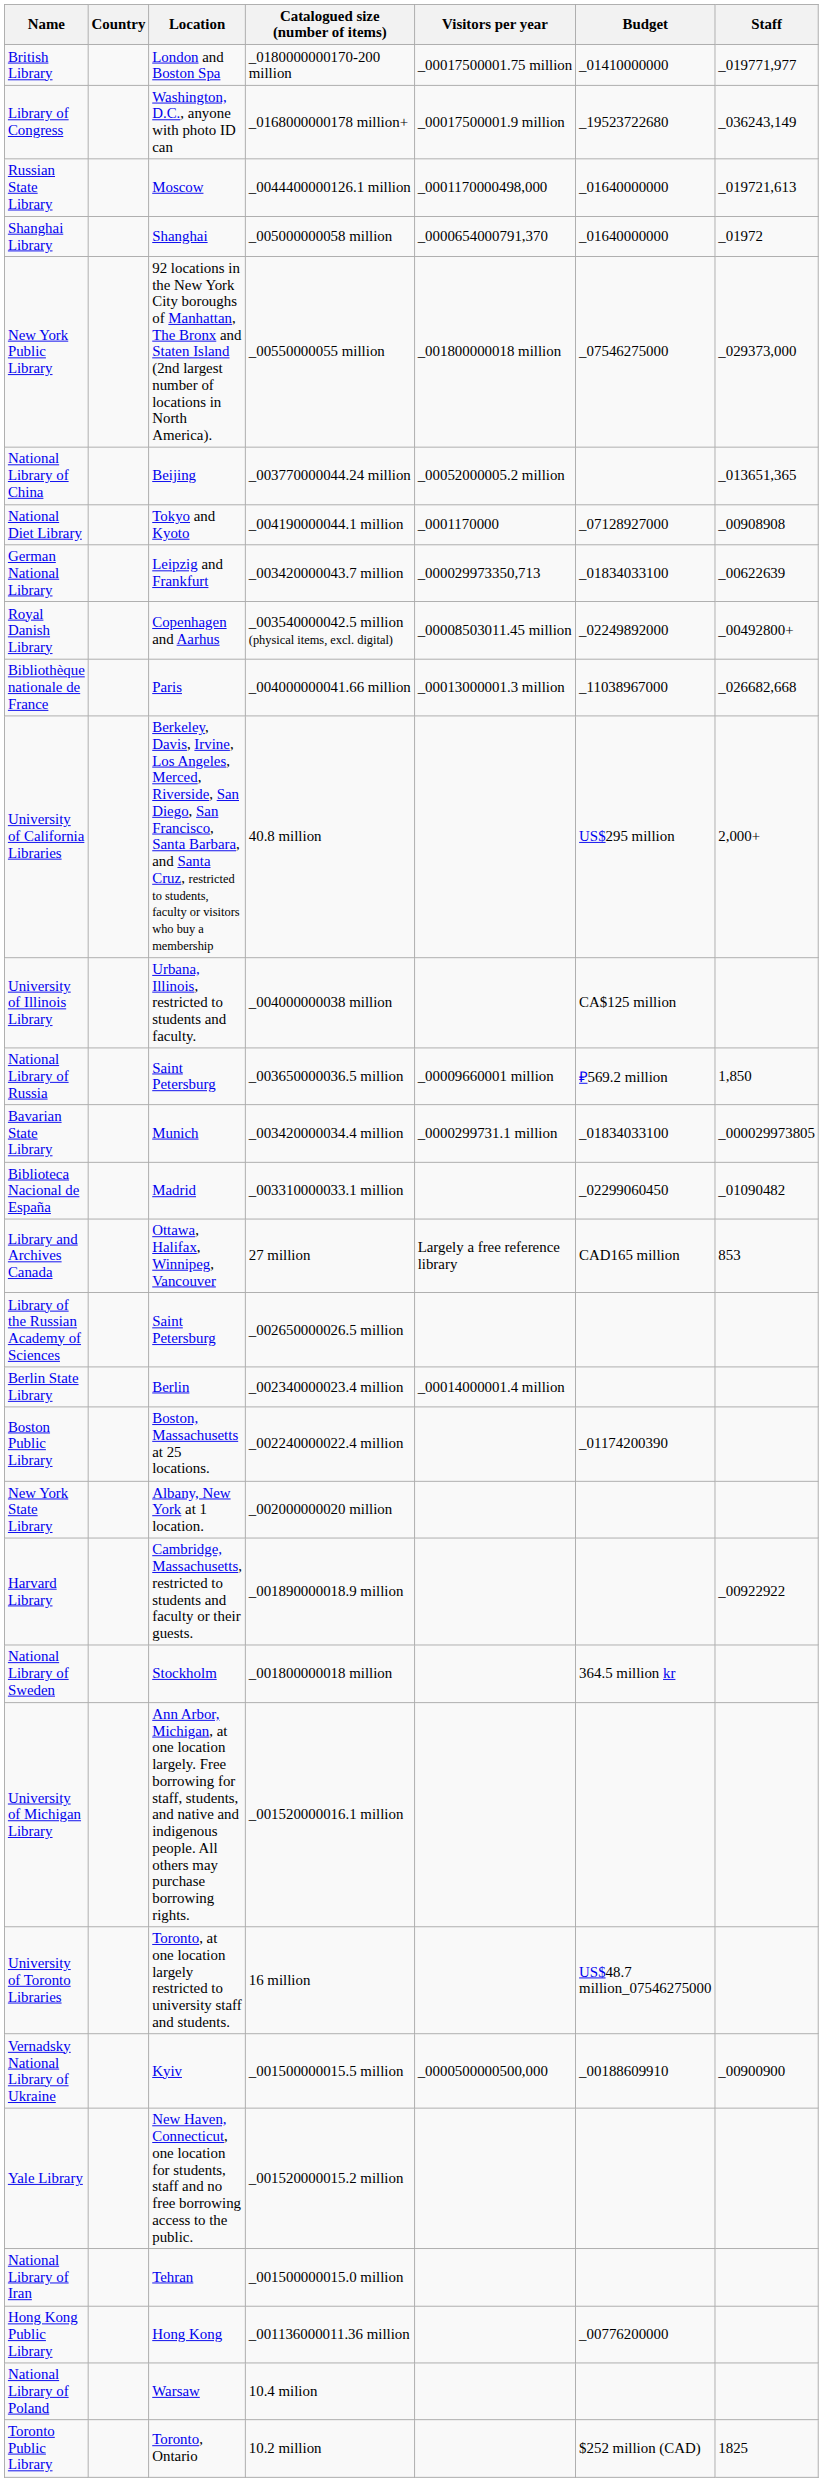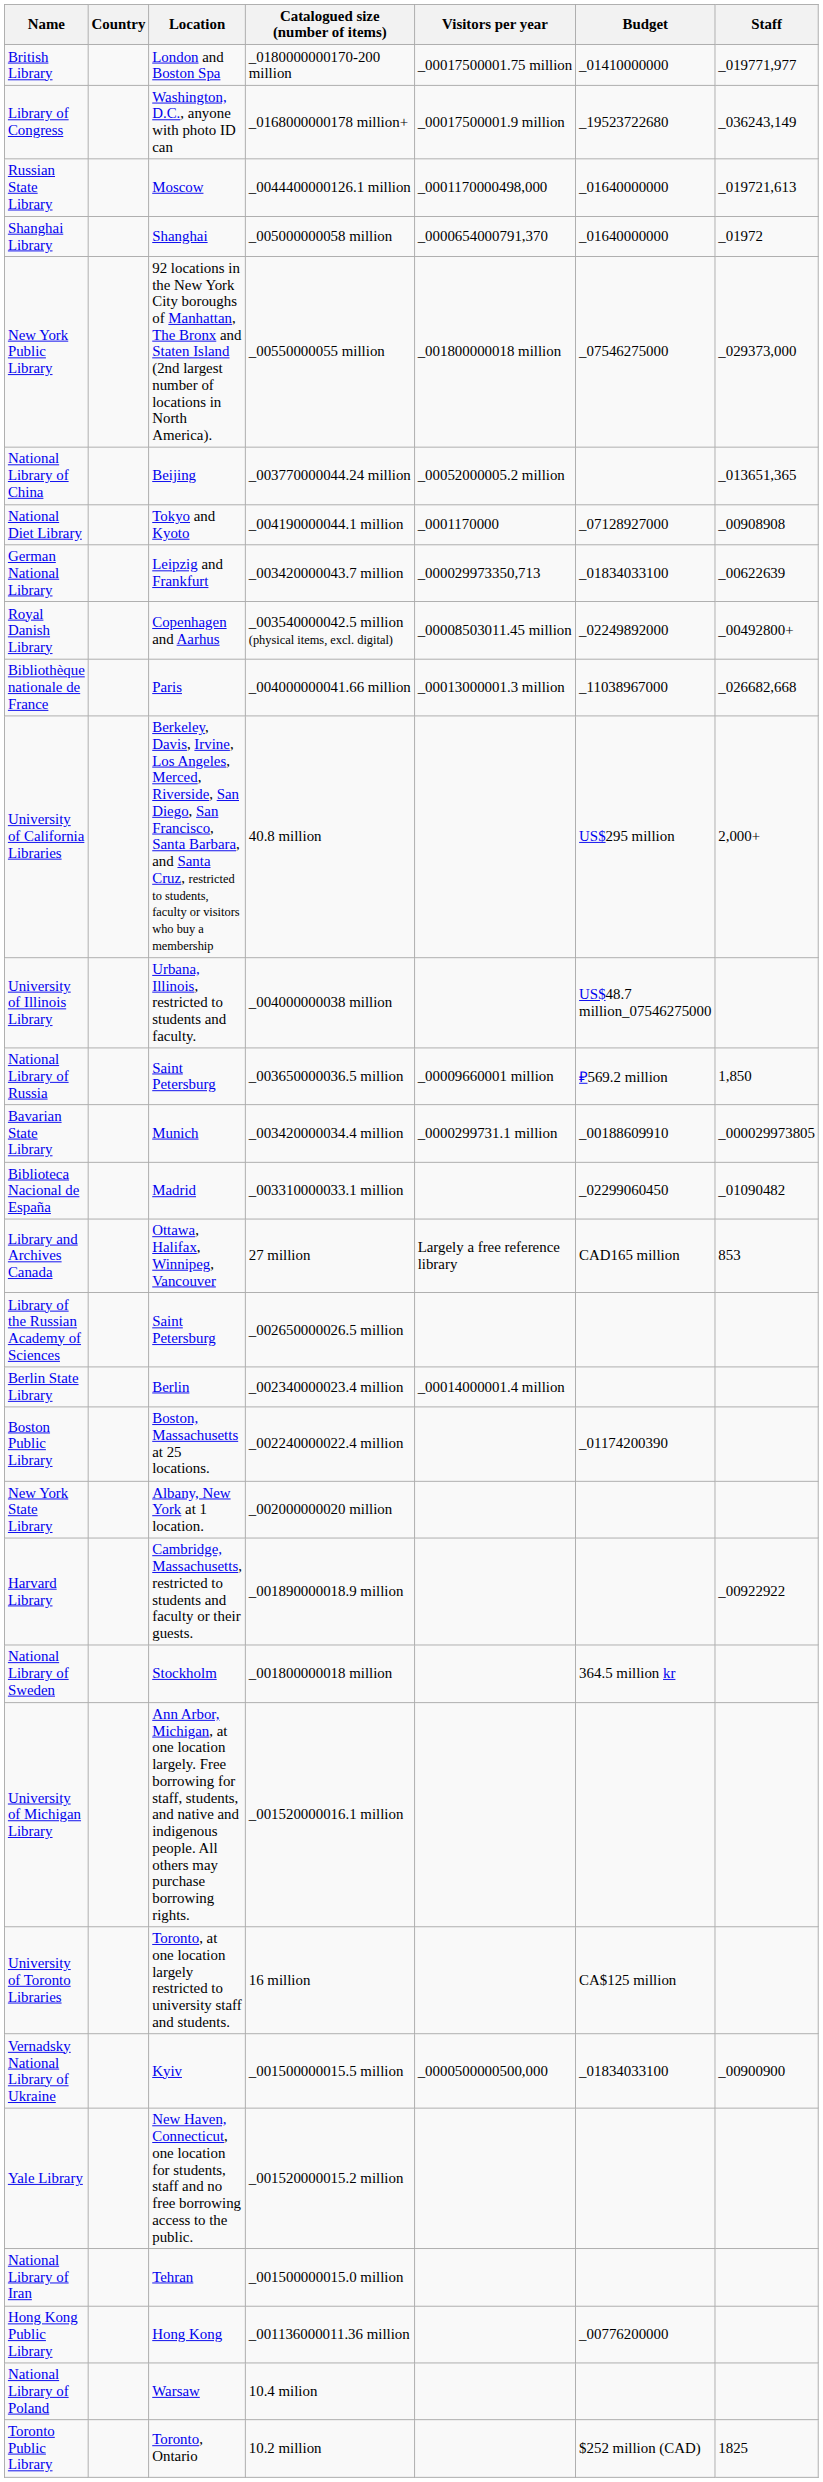University of Illinois Library | Budget: CA$125 million -> US$48.7 million_07546275000
Bavarian State Library | Budget: _01834033100 -> _00188609910
University of Toronto Libraries | Budget: US$48.7 million_07546275000 -> CA$125 million
Vernadsky National Library of Ukraine | Budget: _00188609910 -> _01834033100
